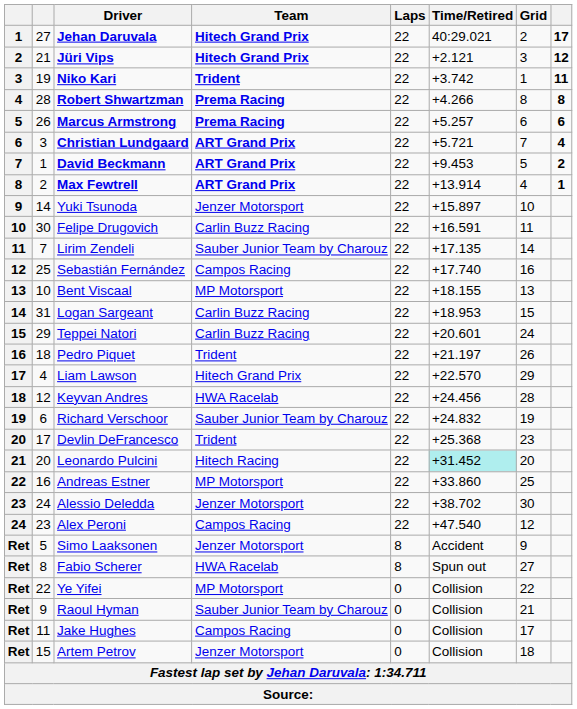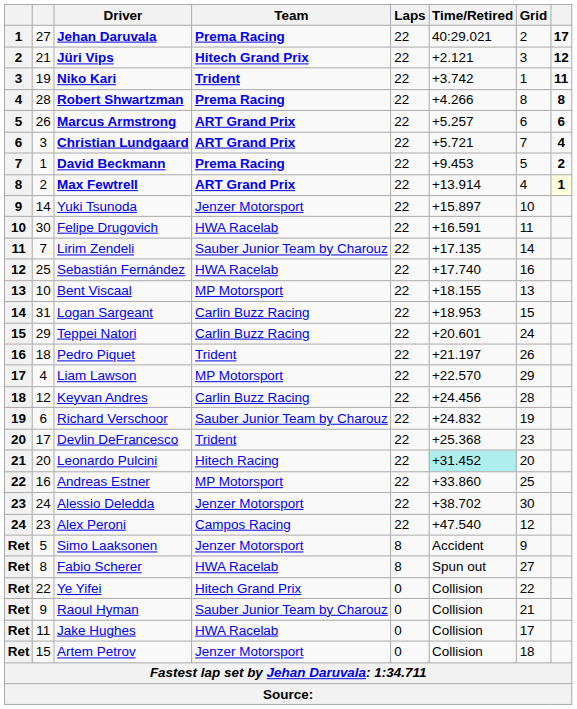Jehan Daruvala | Team: Hitech Grand Prix -> Prema Racing
Marcus Armstrong | Team: Prema Racing -> ART Grand Prix
David Beckmann | Team: ART Grand Prix -> Prema Racing
Max Fewtrell | column 8: no background -> lightyellow background
Felipe Drugovich | Team: Carlin Buzz Racing -> HWA Racelab
Sebastián Fernández | Team: Campos Racing -> HWA Racelab
Liam Lawson | Team: Hitech Grand Prix -> MP Motorsport
Keyvan Andres | Team: HWA Racelab -> Carlin Buzz Racing
Ye Yifei | Team: MP Motorsport -> Hitech Grand Prix
Jake Hughes | Team: Campos Racing -> HWA Racelab
